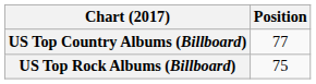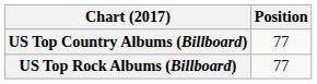US Top Rock Albums (Billboard) | Position: 75 -> 77
